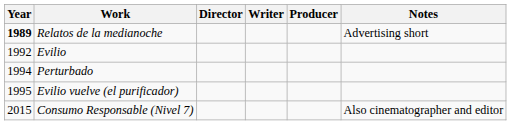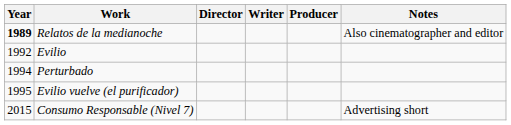Relatos de la medianoche | Notes: Advertising short -> Also cinematographer and editor
Consumo Responsable (Nivel 7) | Notes: Also cinematographer and editor -> Advertising short
